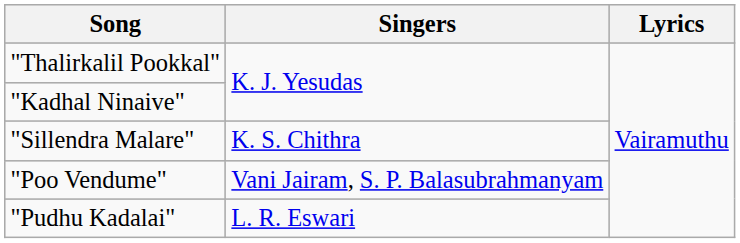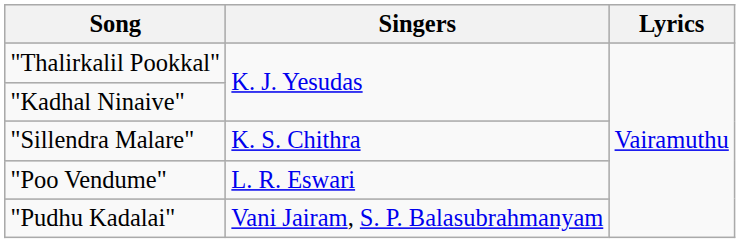"Poo Vendume" | Singers: Vani Jairam, S. P. Balasubrahmanyam -> L. R. Eswari
"Pudhu Kadalai" | Singers: L. R. Eswari -> Vani Jairam, S. P. Balasubrahmanyam
